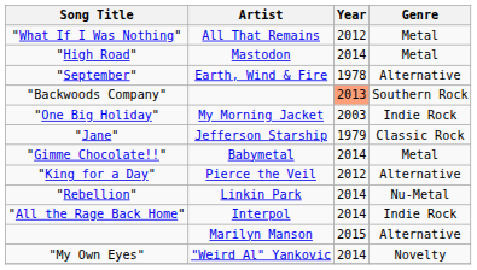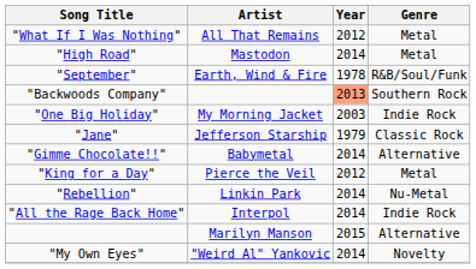"September" | Genre: Alternative -> R&B/Soul/Funk
"Gimme Chocolate!!" | Genre: Metal -> Alternative
"King for a Day" | Genre: Alternative -> Metal
